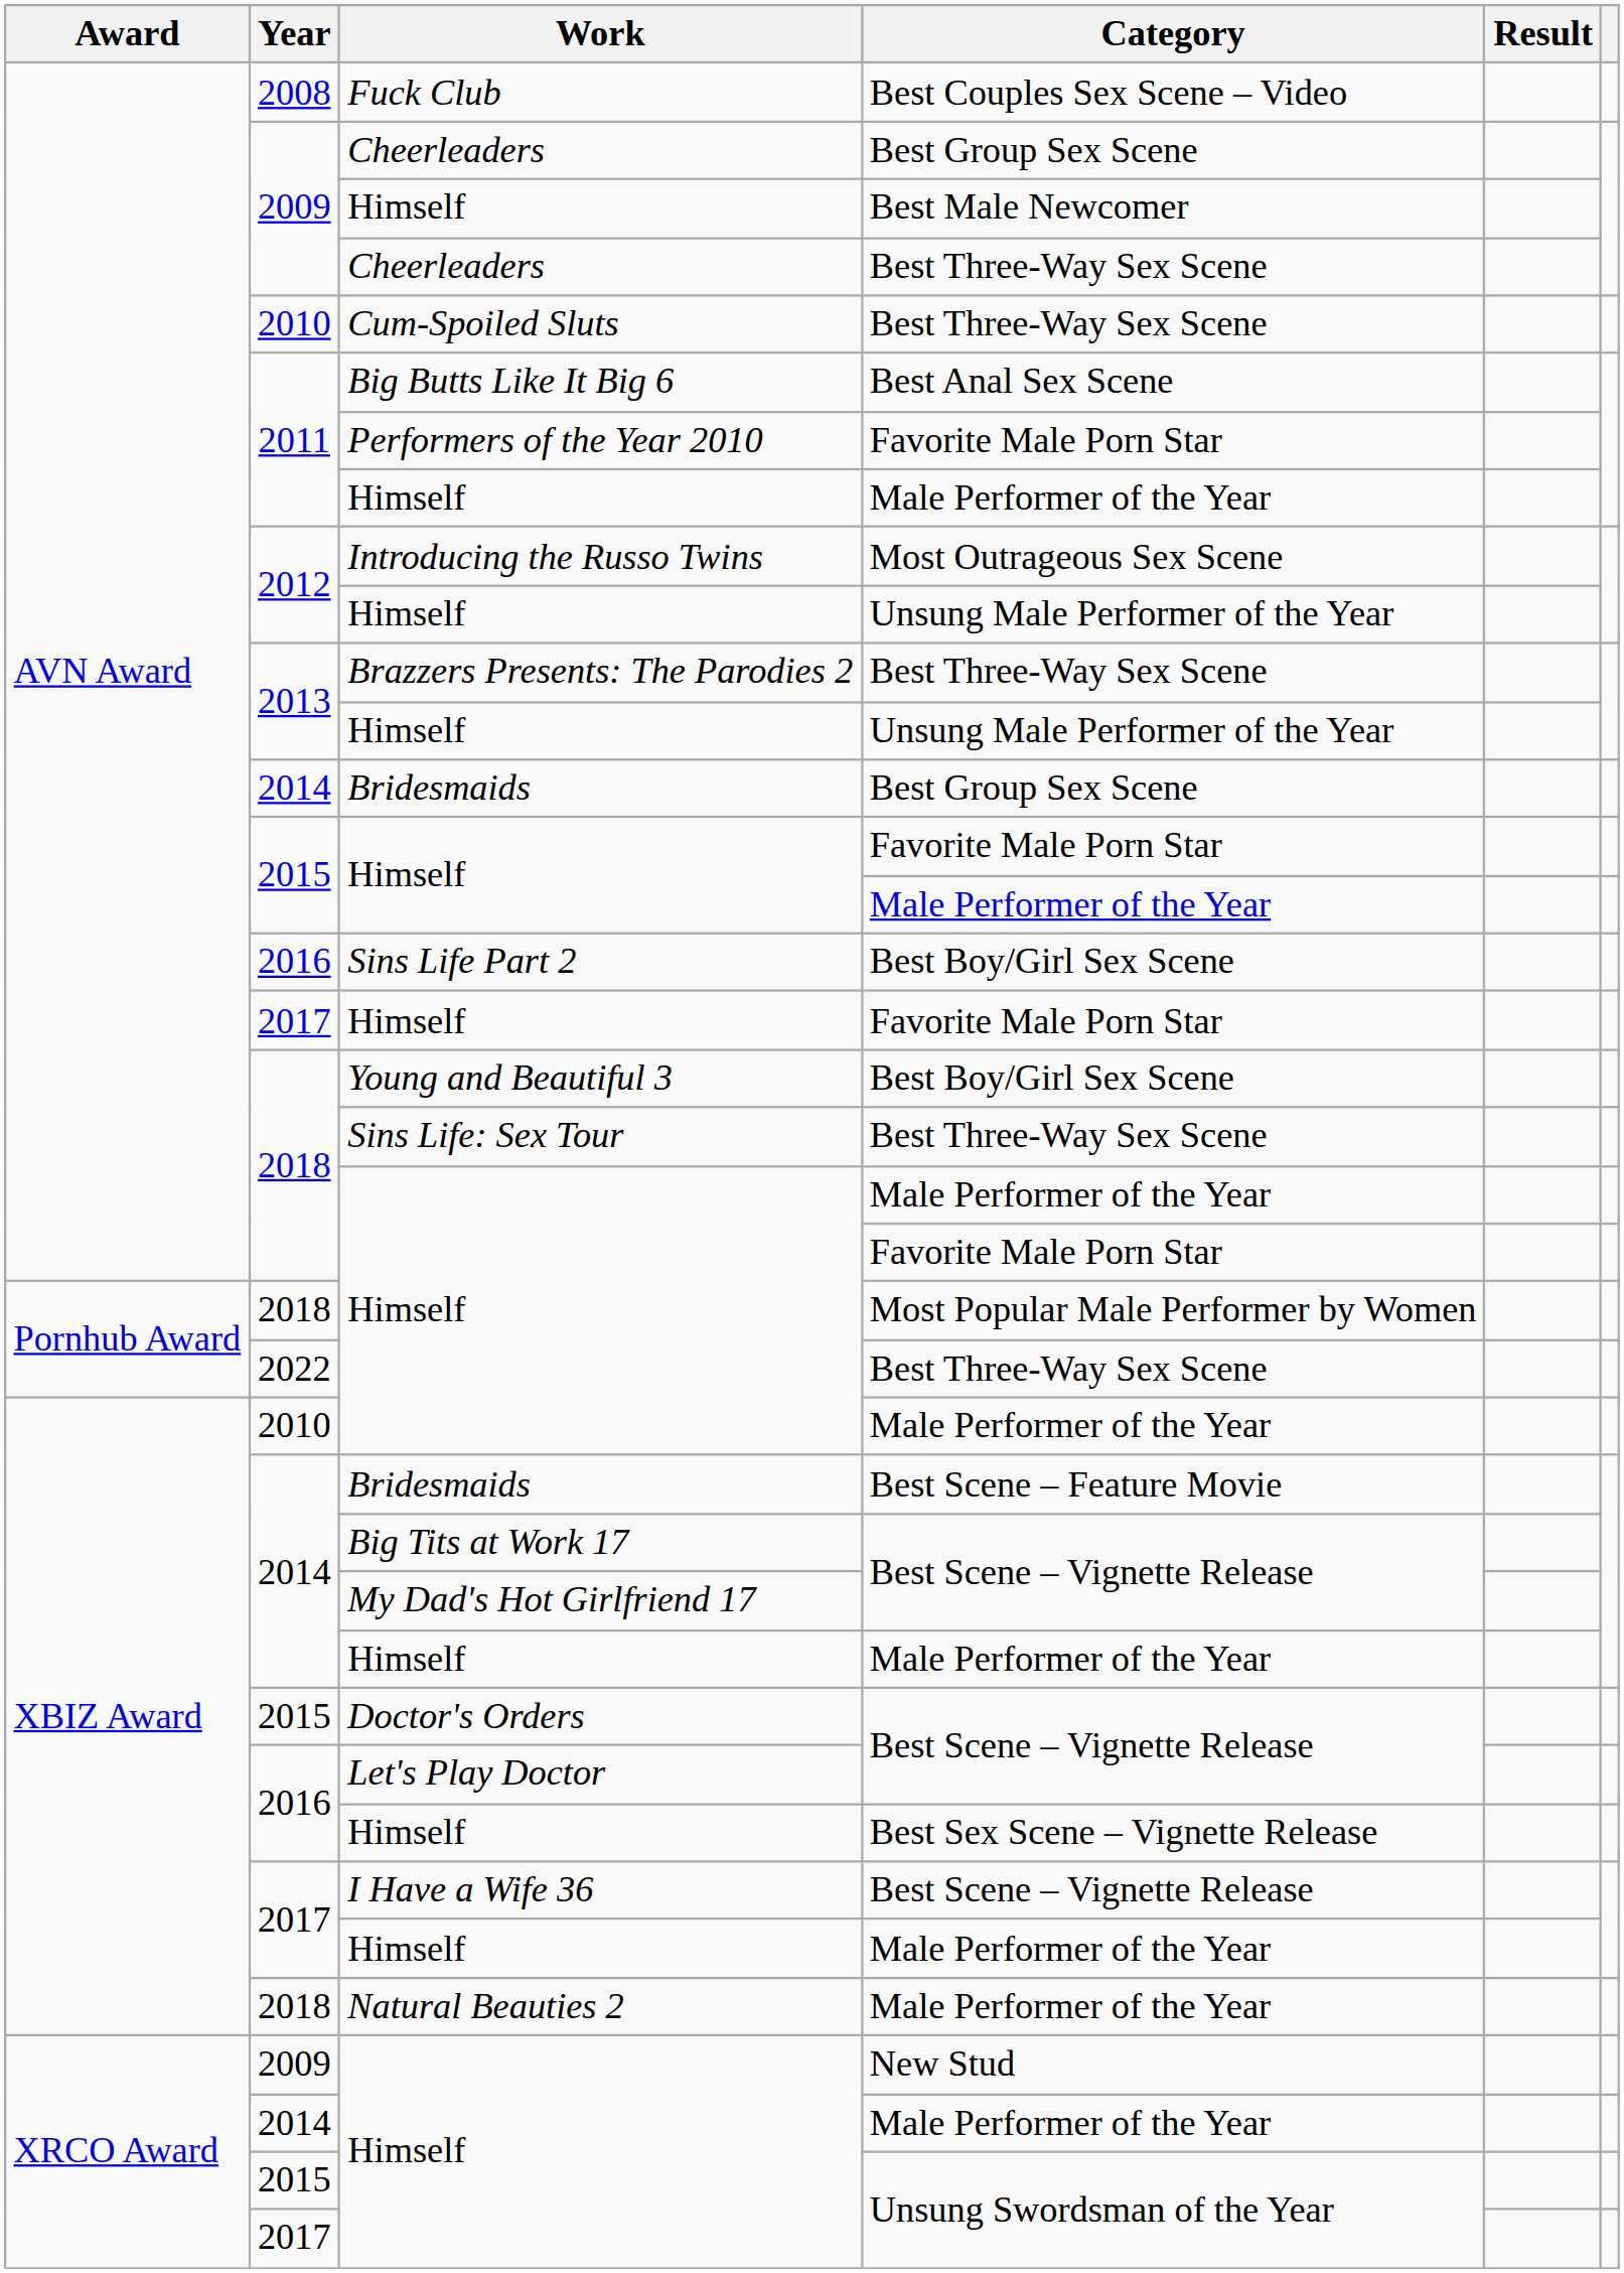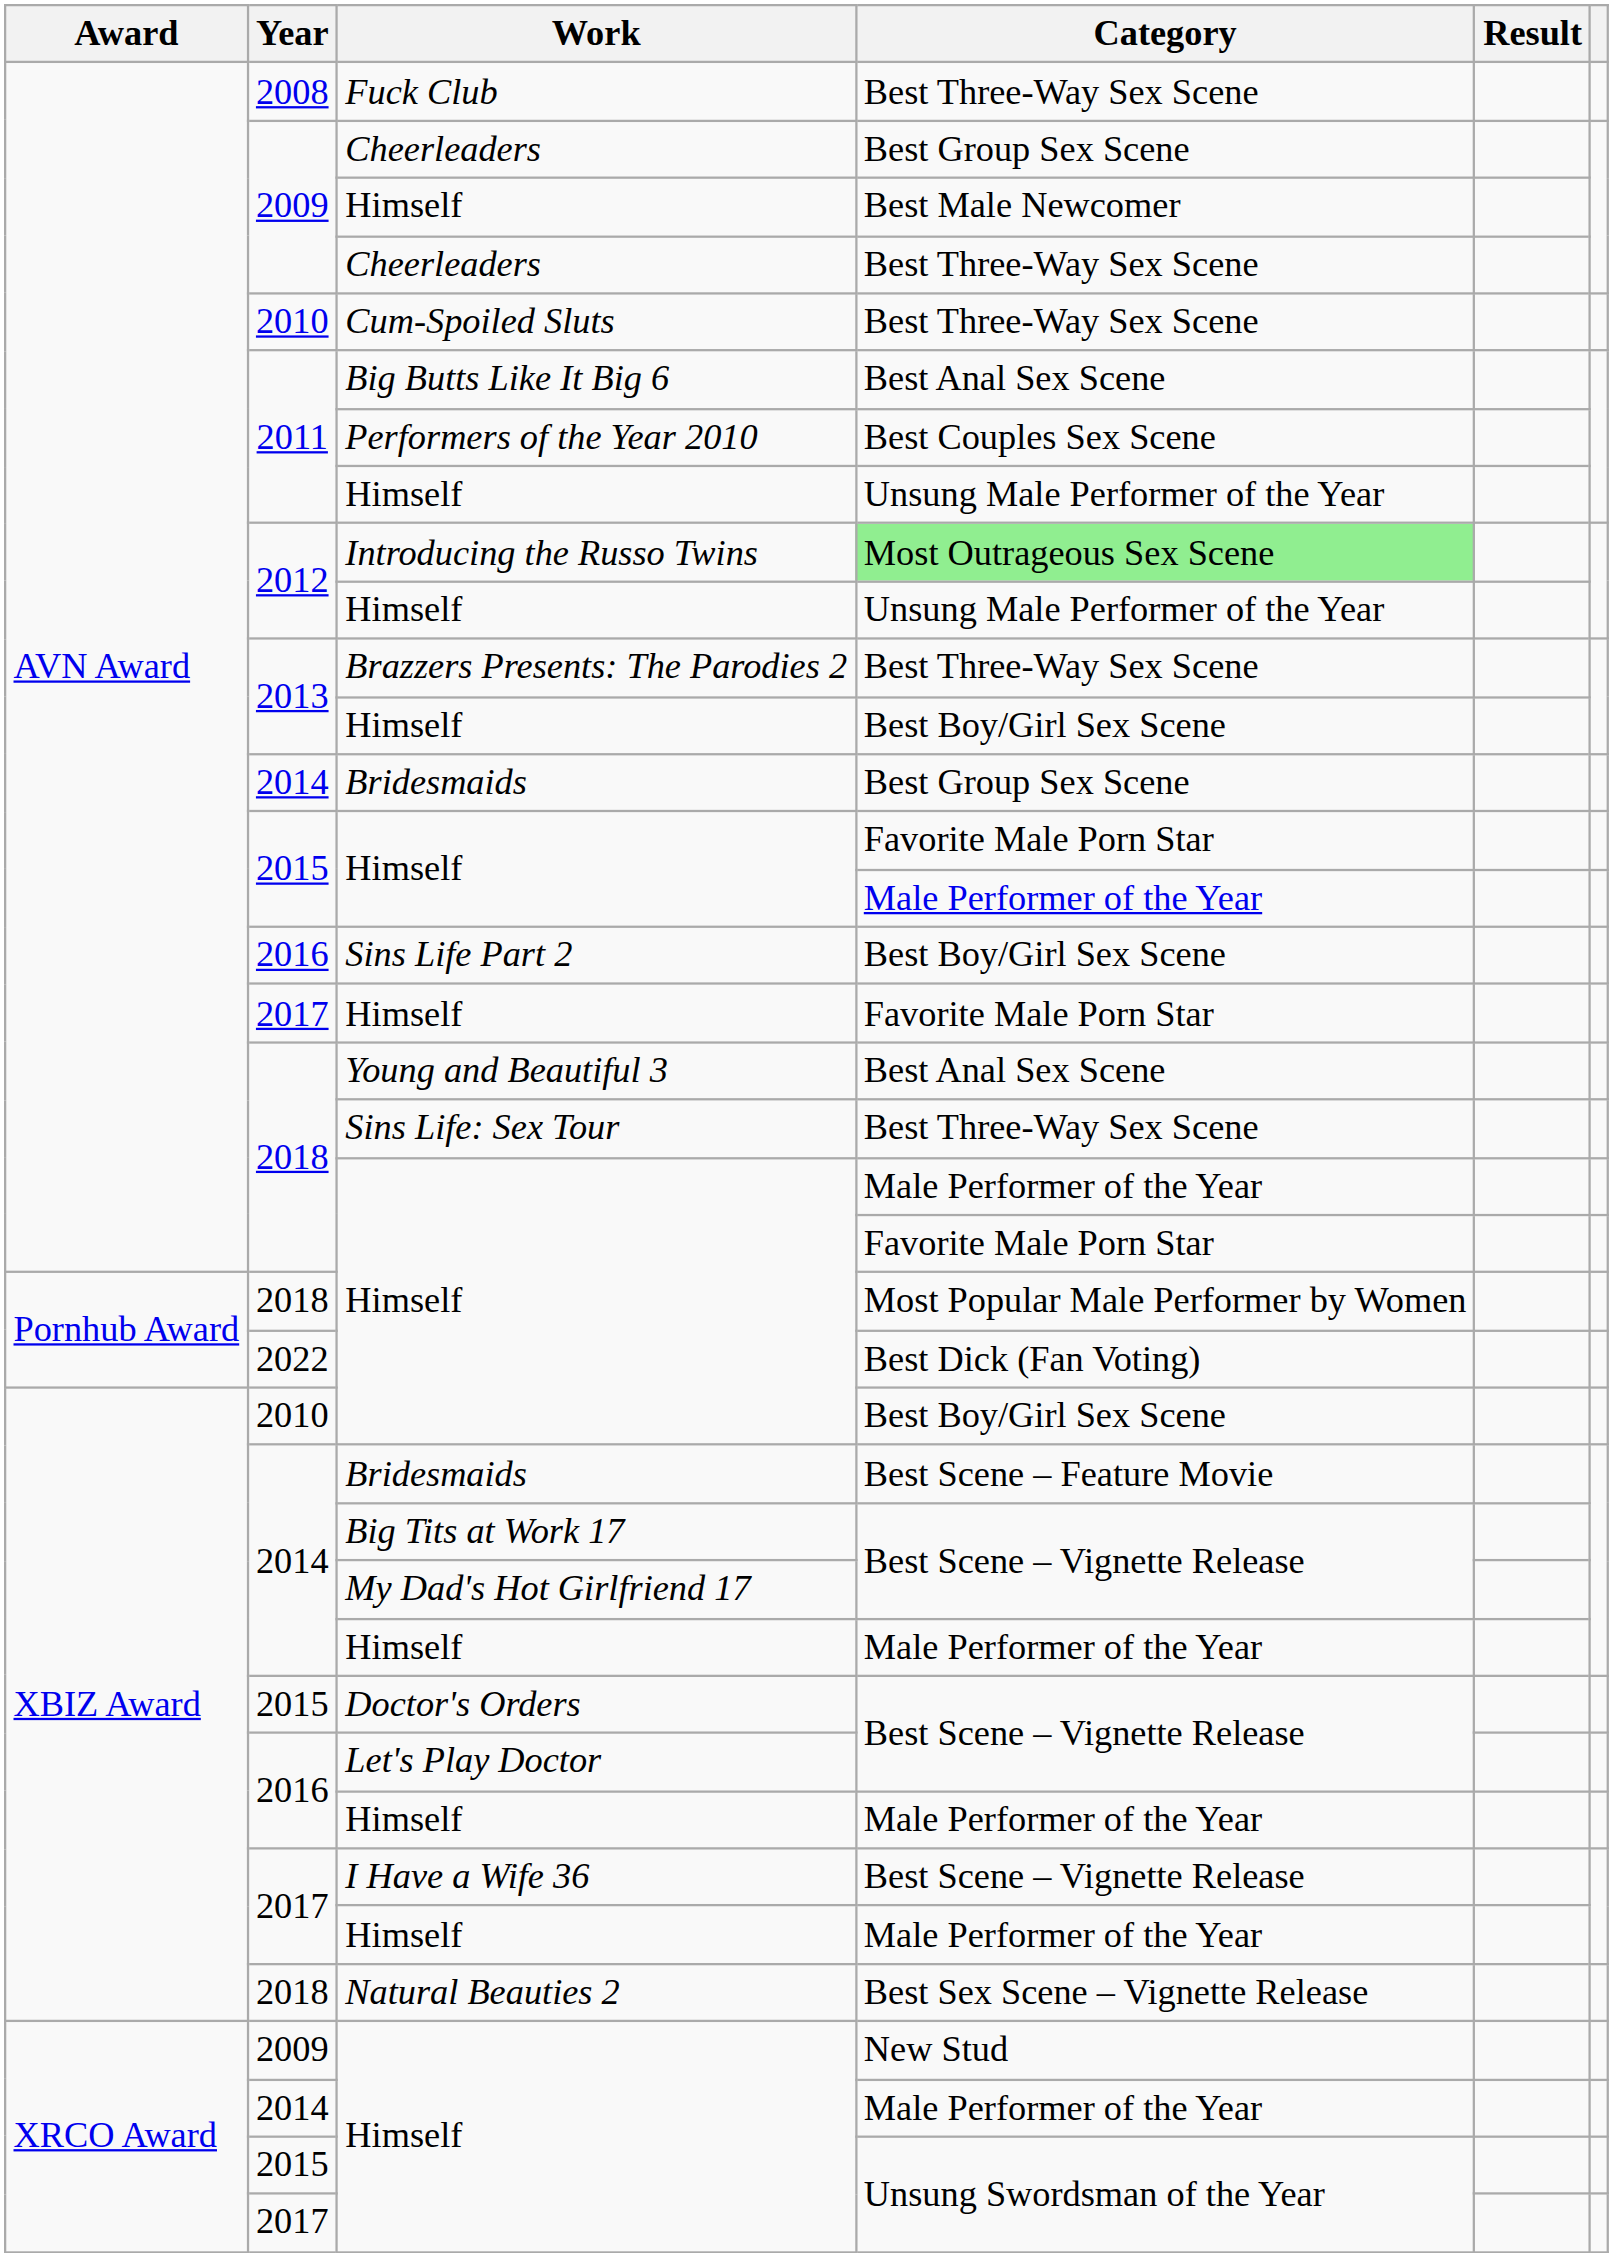Fuck Club | Category: Best Couples Sex Scene – Video -> Best Three-Way Sex Scene
Performers of the Year 2010 | Category: Favorite Male Porn Star -> Best Couples Sex Scene
2011 / Himself | Category: Male Performer of the Year -> Unsung Male Performer of the Year
Introducing the Russo Twins | Category: no background -> lightgreen background
2013 / Himself | Category: Unsung Male Performer of the Year -> Best Boy/Girl Sex Scene
Young and Beautiful 3 | Category: Best Boy/Girl Sex Scene -> Best Anal Sex Scene
2022 / Himself | Category: Best Three-Way Sex Scene -> Best Dick (Fan Voting)
2010 / Himself | Category: Male Performer of the Year -> Best Boy/Girl Sex Scene
2016 / Himself | Category: Best Sex Scene – Vignette Release -> Male Performer of the Year
Natural Beauties 2 | Category: Male Performer of the Year -> Best Sex Scene – Vignette Release
